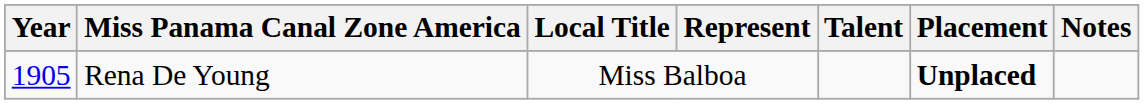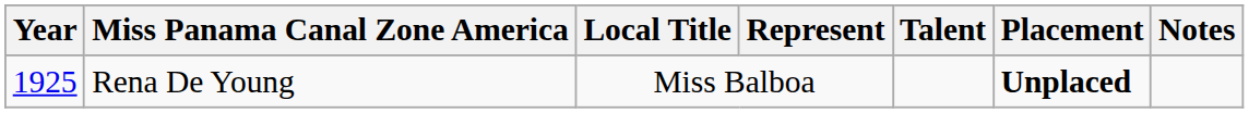Rena De Young | Year: 1905 -> 1925
